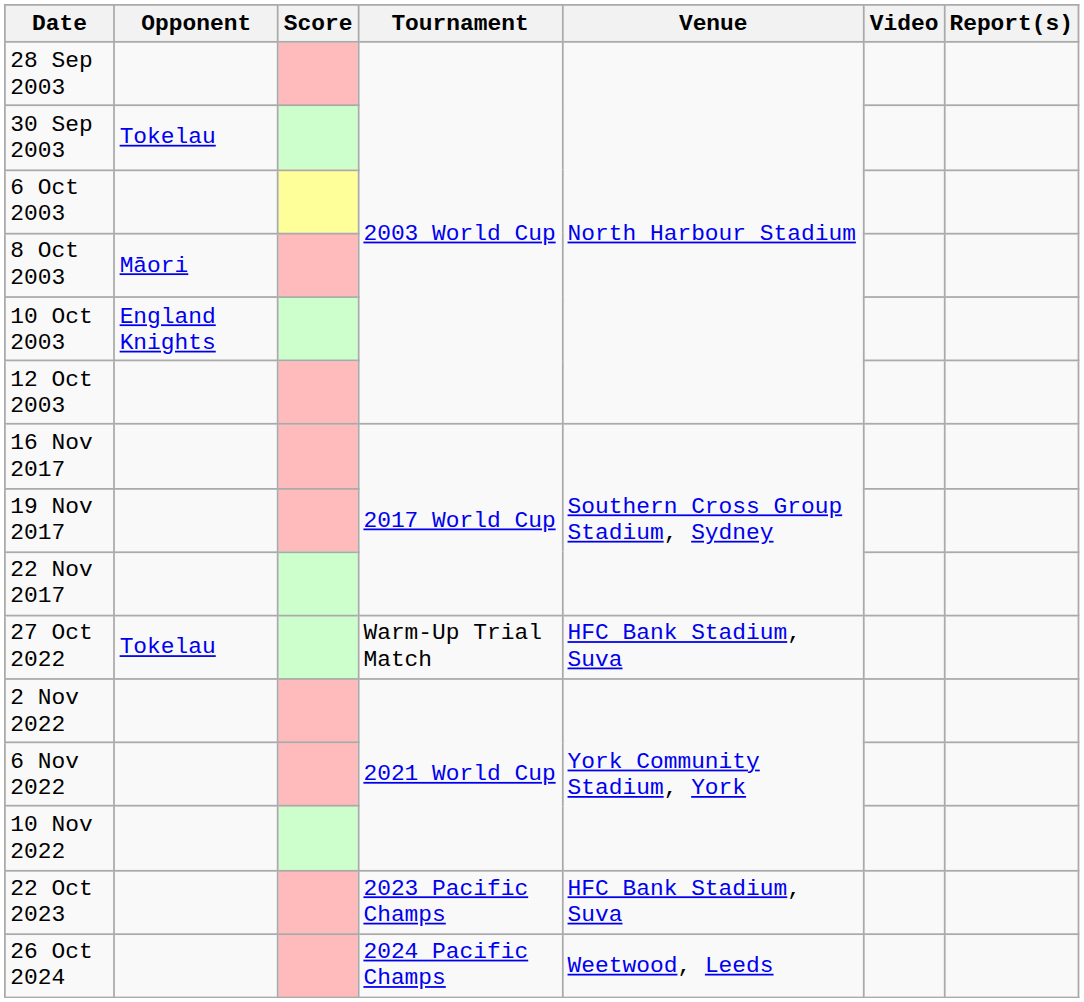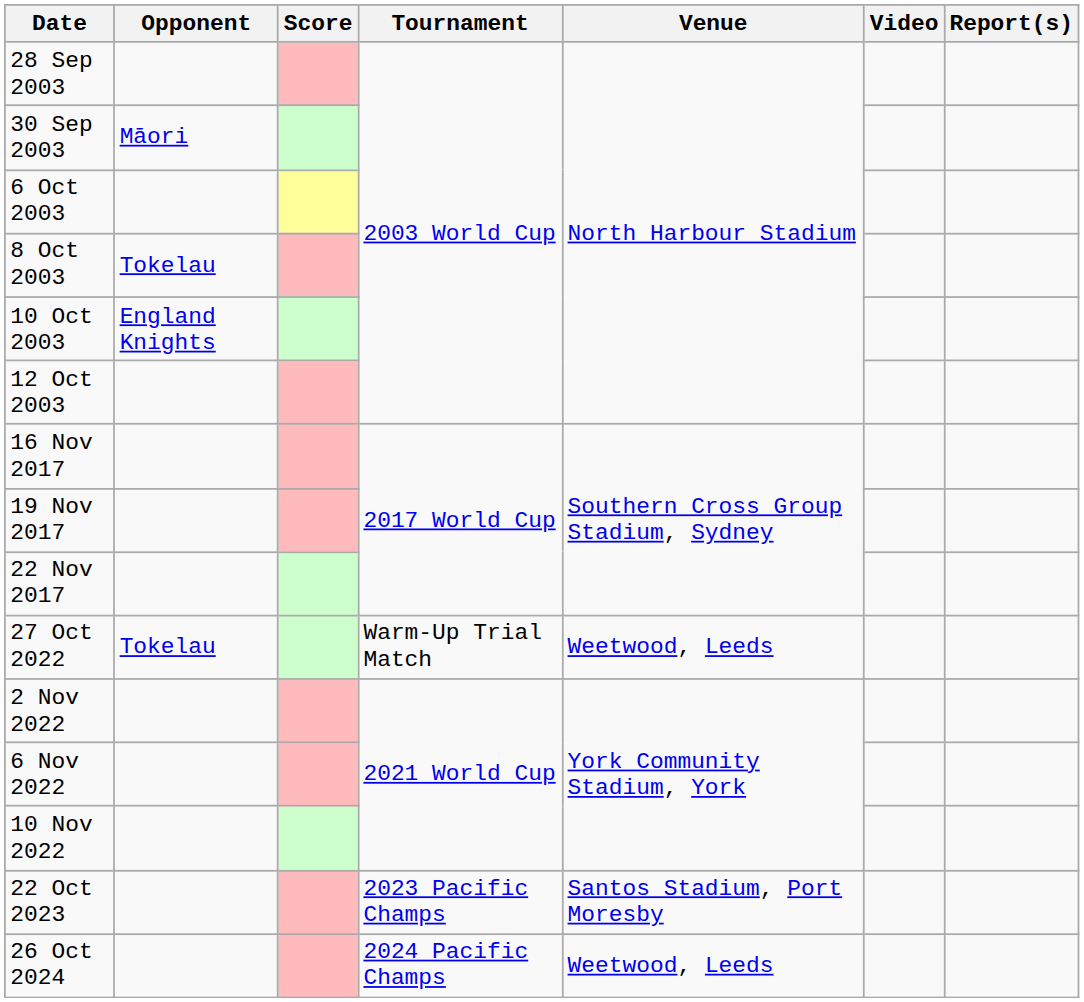30 Sep 2003 | Opponent: Tokelau -> Māori
8 Oct 2003 | Opponent: Māori -> Tokelau
27 Oct 2022 | Venue: HFC Bank Stadium, Suva -> Weetwood, Leeds
22 Oct 2023 | Venue: HFC Bank Stadium, Suva -> Santos Stadium, Port Moresby
